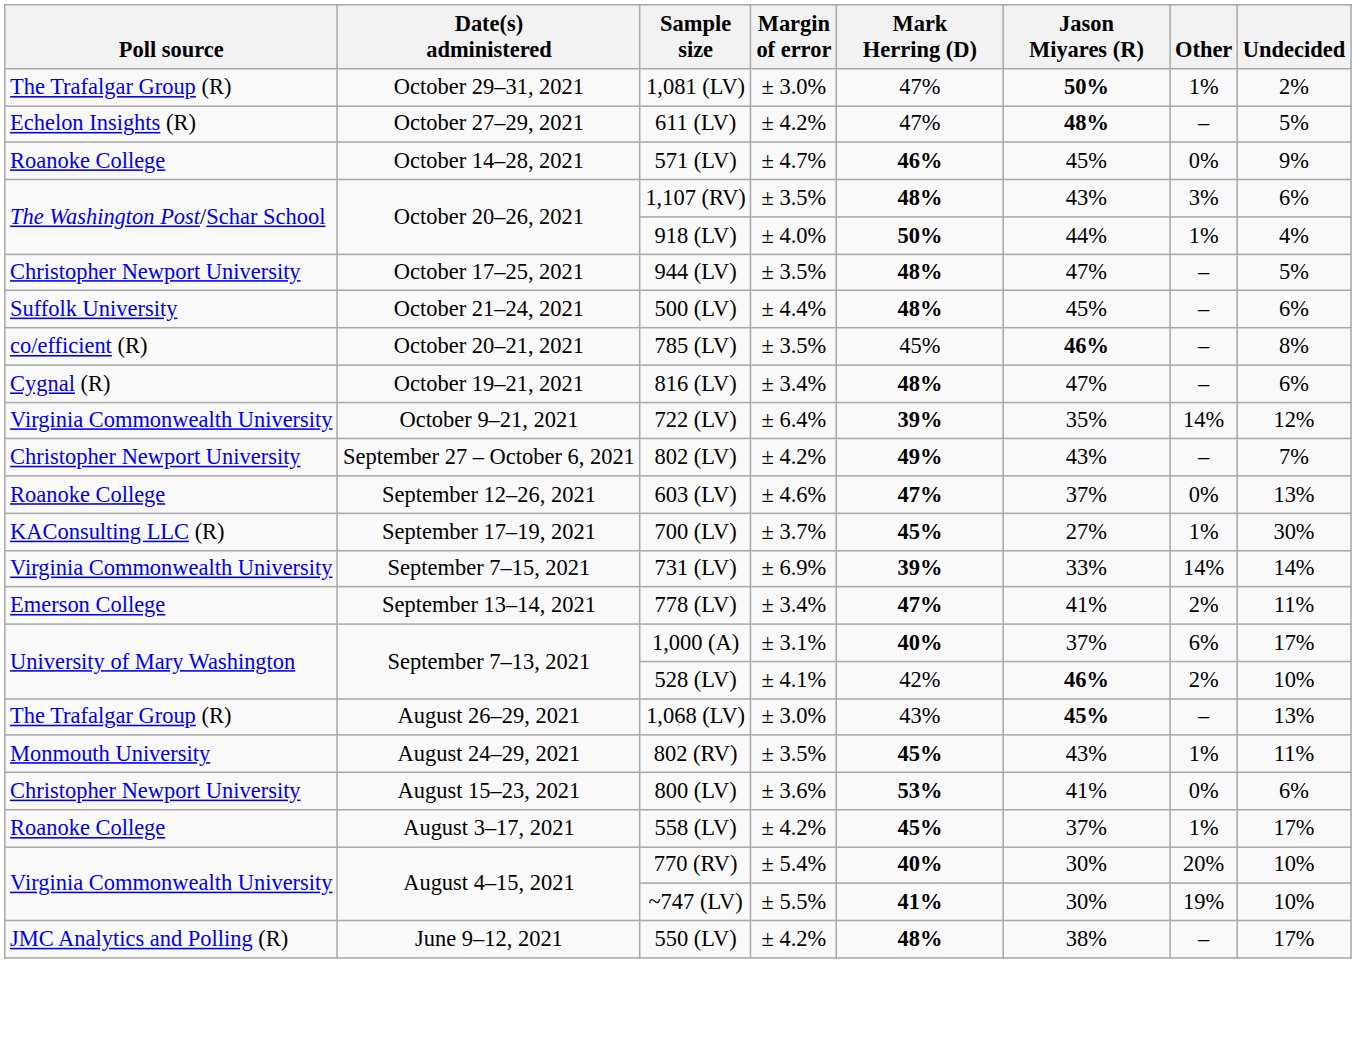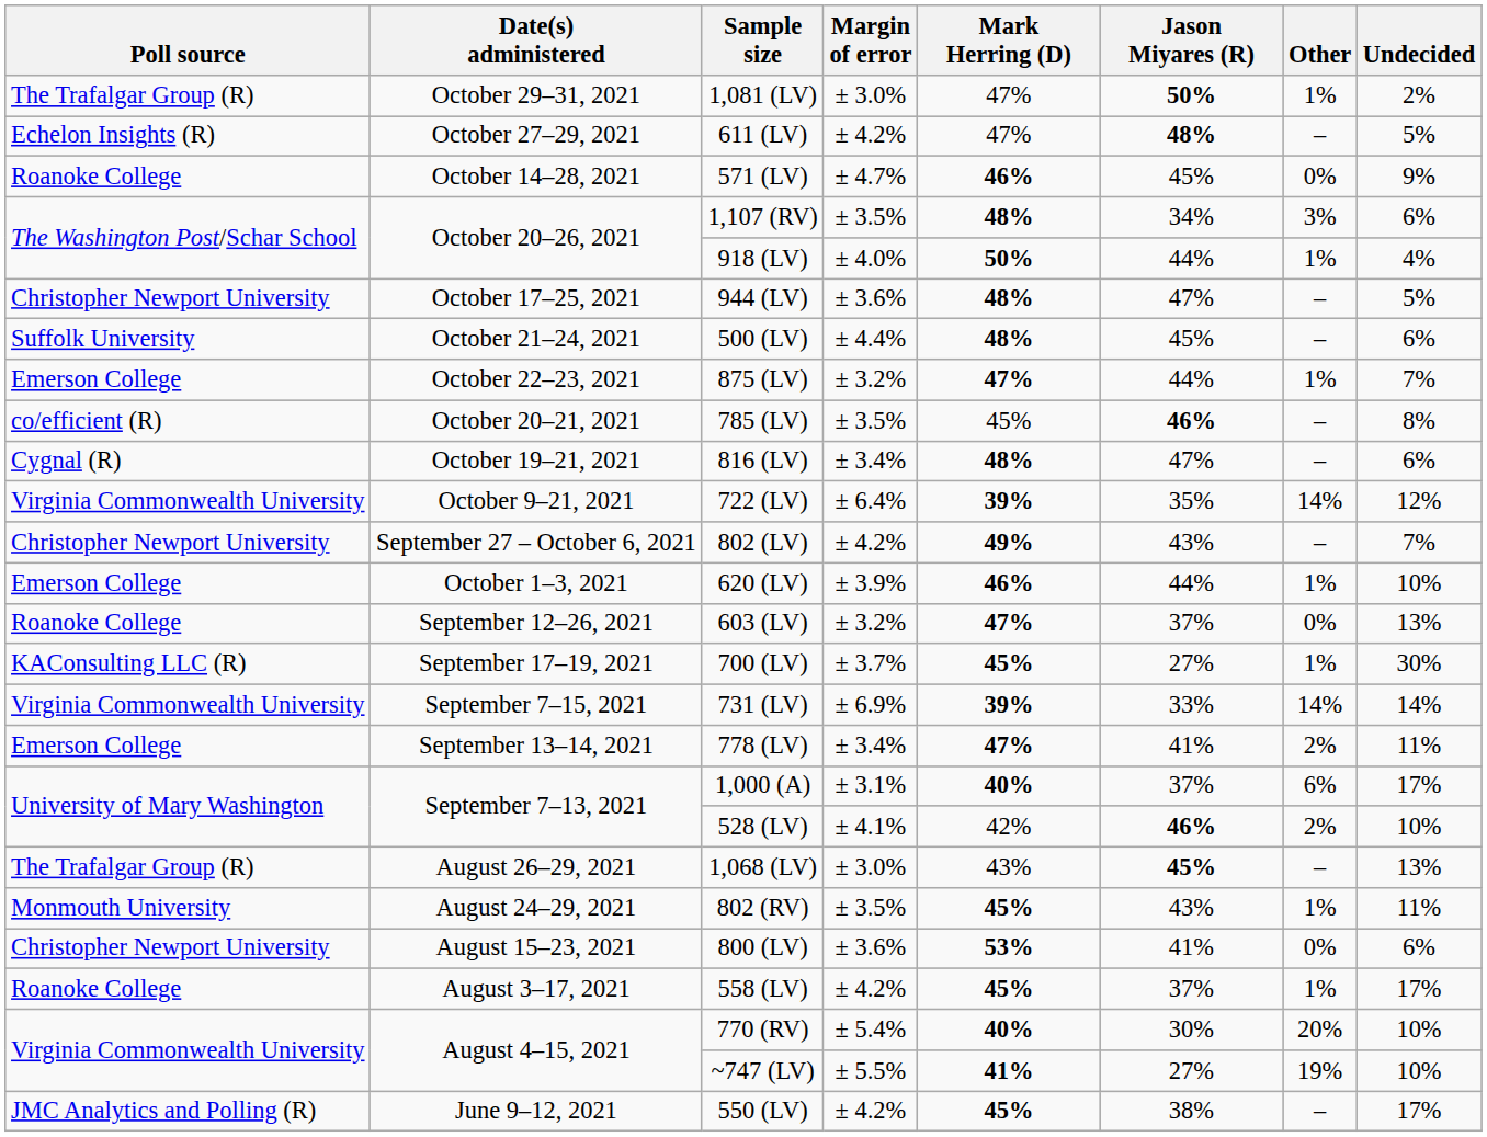1,107 (RV) | Jason Miyares (R): 43% -> 34%
944 (LV) | Margin of error: ± 3.5% -> ± 3.6%
+ row: Emerson College | October 22–23, 2021 | 875 (LV) | ± 3.2% | 47% | 44% | 1% | 7%
+ row: Emerson College | October 1–3, 2021 | 620 (LV) | ± 3.9% | 46% | 44% | 1% | 10%
603 (LV) | Margin of error: ± 4.6% -> ± 3.2%
~747 (LV) | Jason Miyares (R): 30% -> 27%
550 (LV) | Mark Herring (D): 48% -> 45%
